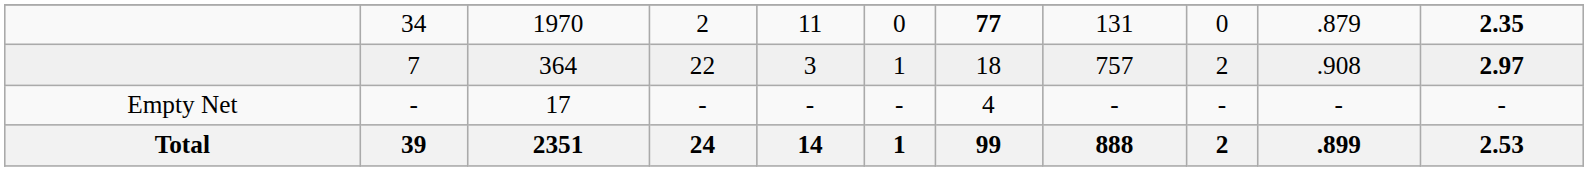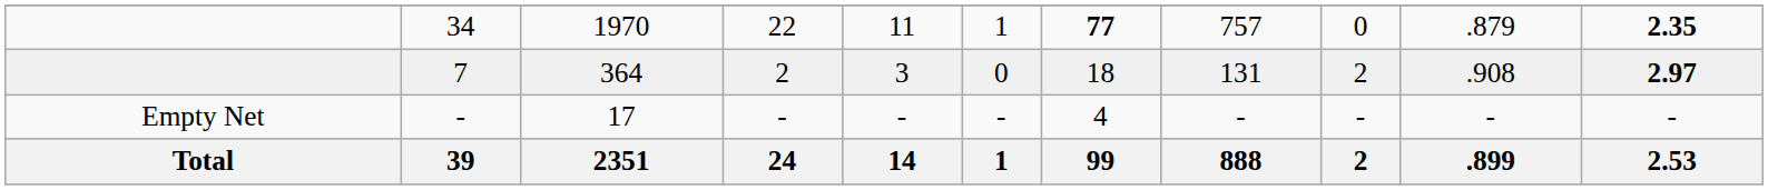34 | column 4: 2 -> 22
34 | column 6: 0 -> 1
34 | column 8: 131 -> 757
7 | column 4: 22 -> 2
7 | column 6: 1 -> 0
7 | column 8: 757 -> 131
